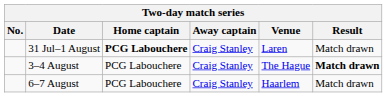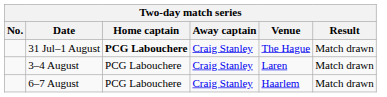31 Jul–1 August | Venue: Laren -> The Hague
3–4 August | Venue: The Hague -> Laren
3–4 August | Result: bold -> normal
